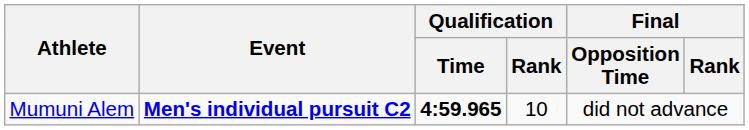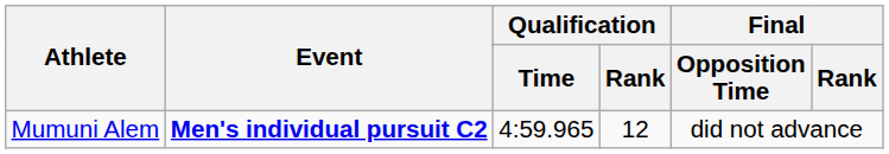Mumuni Alem | Qualification / Time: bold -> normal
Mumuni Alem | Qualification / Rank: 10 -> 12
